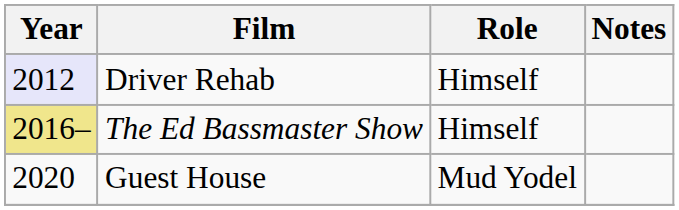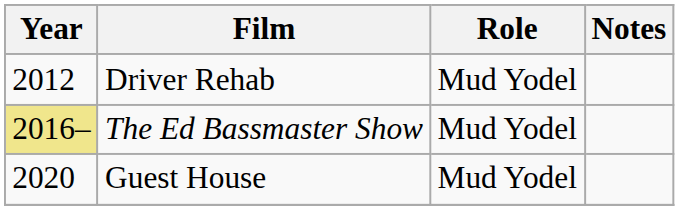Driver Rehab | Year: lavender background -> no background
Driver Rehab | Role: Himself -> Mud Yodel
The Ed Bassmaster Show | Role: Himself -> Mud Yodel
